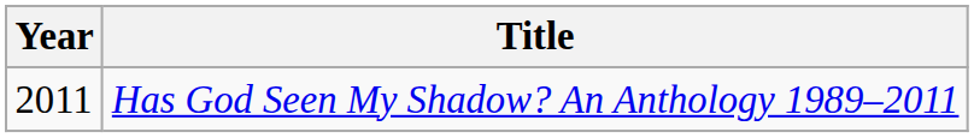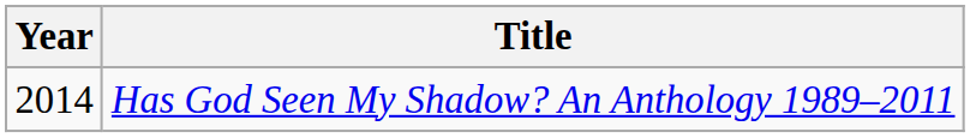Has God Seen My Shadow? An Anthology 1989–2011 | Year: 2011 -> 2014
